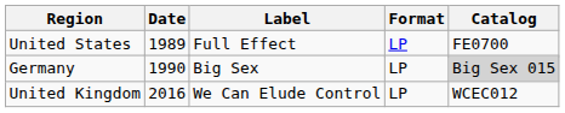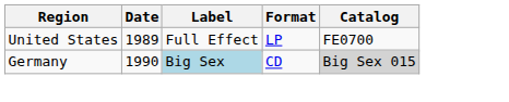Germany | Label: no background -> lightblue background
Germany | Format: LP -> CD
- row: United Kingdom | 2016 | We Can Elude Control | LP | WCEC012
